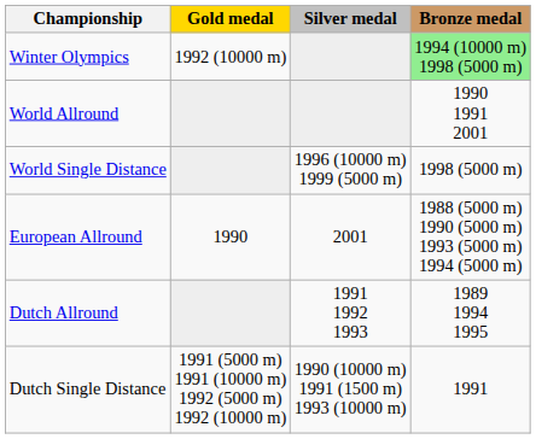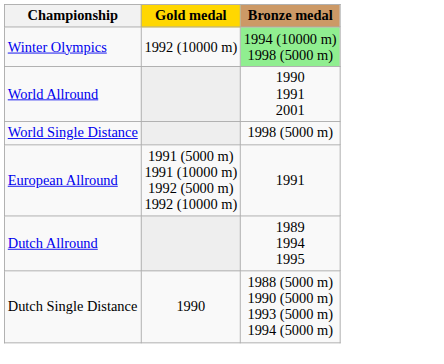- column: Silver medal | 1996 (10000 m) 1999 (5000 m) | 2001 | 1991 1992 1993 | 1990 (10000 m) 1991 (1500 m) 1993 (10000 m)
European Allround | Gold medal: 1990 -> 1991 (5000 m) 1991 (10000 m) 1992 (5000 m) 1992 (10000 m)
European Allround | Bronze medal: 1988 (5000 m) 1990 (5000 m) 1993 (5000 m) 1994 (5000 m) -> 1991
Dutch Single Distance | Gold medal: 1991 (5000 m) 1991 (10000 m) 1992 (5000 m) 1992 (10000 m) -> 1990
Dutch Single Distance | Bronze medal: 1991 -> 1988 (5000 m) 1990 (5000 m) 1993 (5000 m) 1994 (5000 m)
